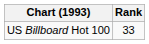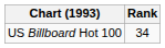US Billboard Hot 100 | Rank: 33 -> 34
